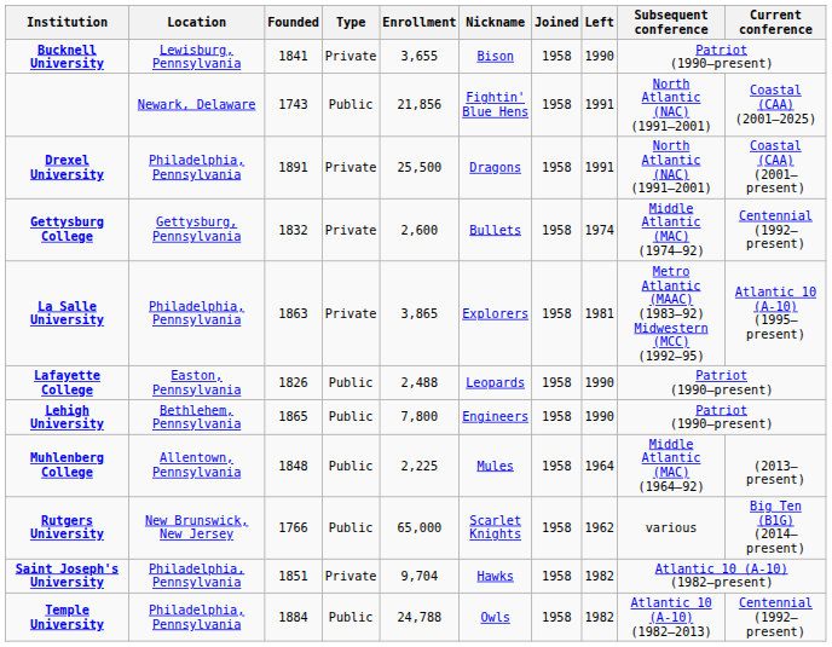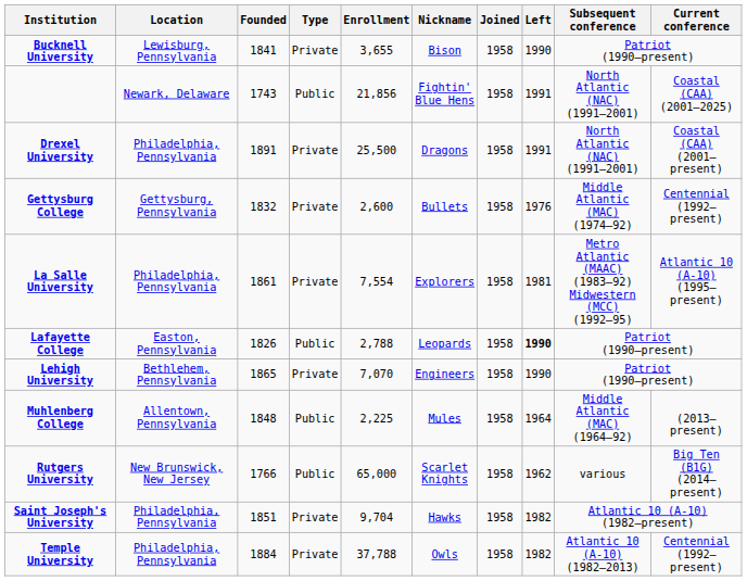Gettysburg College | Left: 1974 -> 1976
La Salle University | Founded: 1863 -> 1861
La Salle University | Enrollment: 3,865 -> 7,554
Lafayette College | Enrollment: 2,488 -> 2,788
Lafayette College | Left: normal -> bold
Lehigh University | Type: Public -> Private
Lehigh University | Enrollment: 7,800 -> 7,070
Temple University | Type: Public -> Private
Temple University | Enrollment: 24,788 -> 37,788
